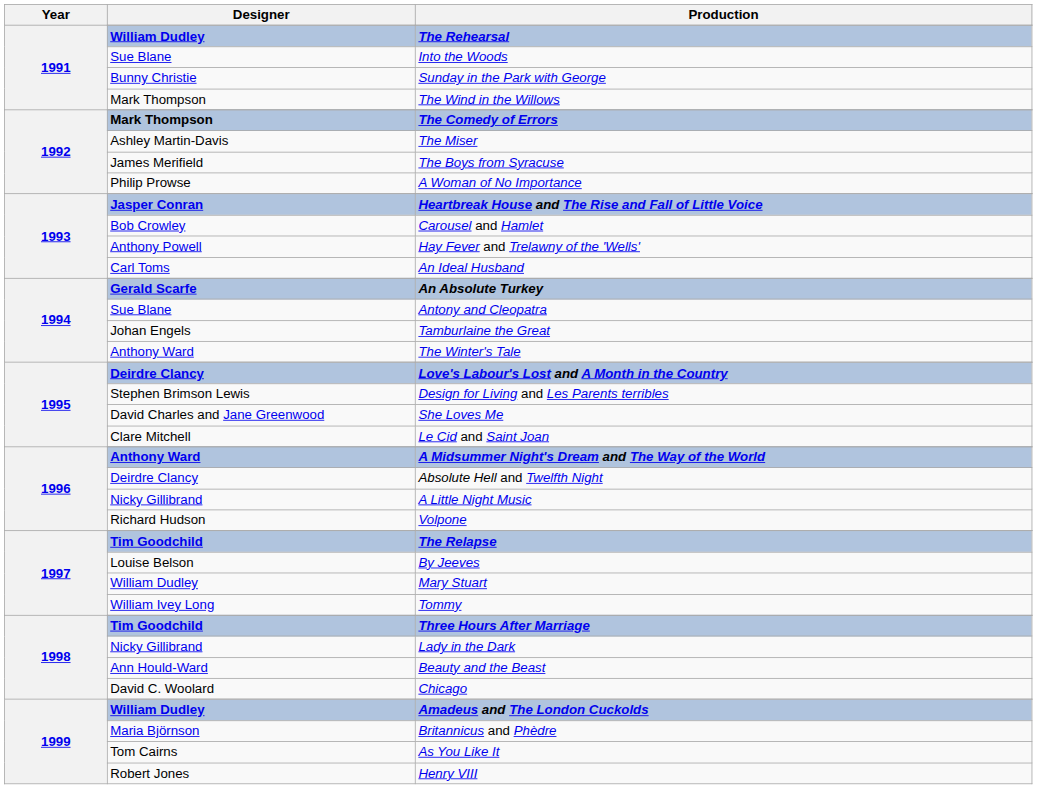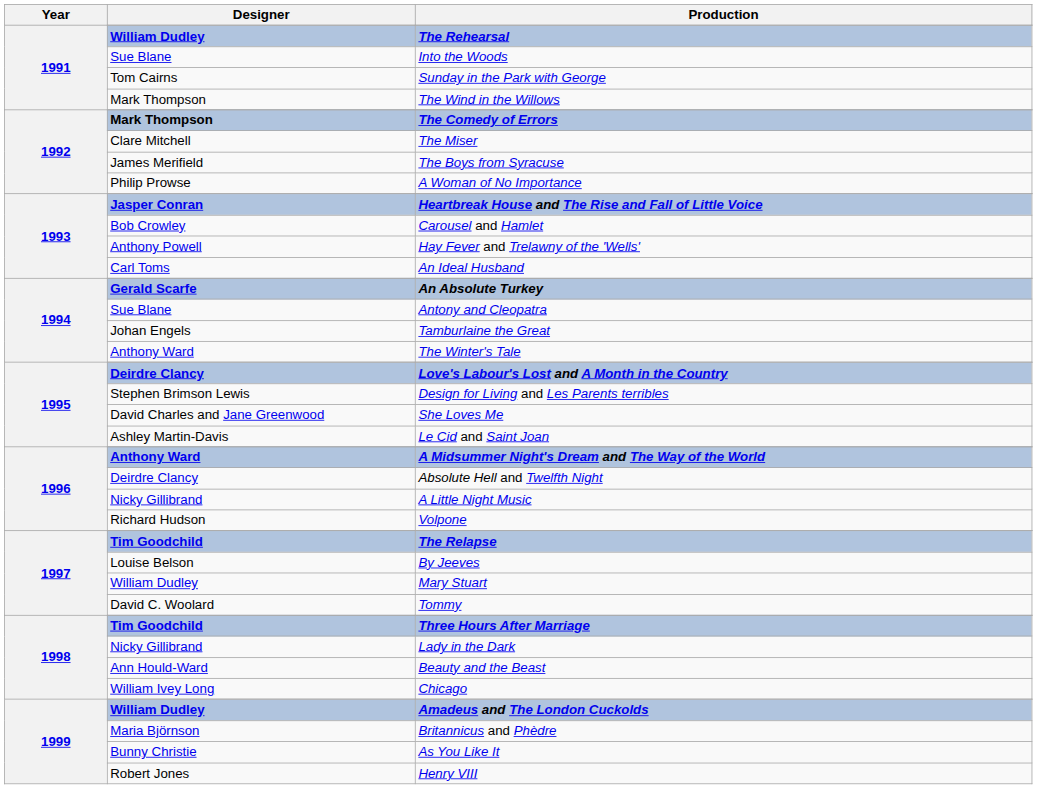Sunday in the Park with George | Designer: Bunny Christie -> Tom Cairns
The Miser | Designer: Ashley Martin-Davis -> Clare Mitchell
Le Cid and Saint Joan | Designer: Clare Mitchell -> Ashley Martin-Davis
Tommy | Designer: William Ivey Long -> David C. Woolard
Chicago | Designer: David C. Woolard -> William Ivey Long
As You Like It | Designer: Tom Cairns -> Bunny Christie
